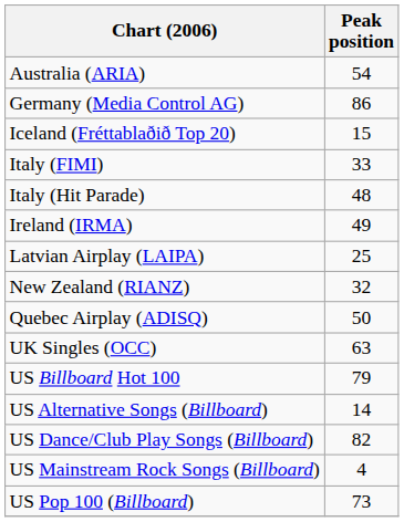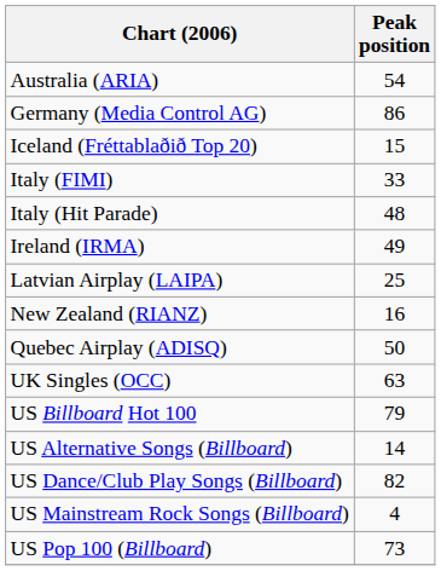New Zealand (RIANZ) | Peak position: 32 -> 16
